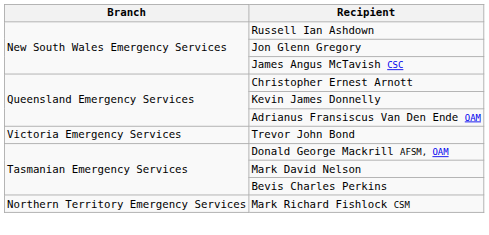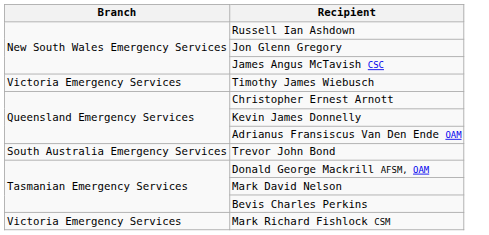+ row: Victoria Emergency Services | Timothy James Wiebusch
Trevor John Bond | Branch: Victoria Emergency Services -> South Australia Emergency Services
Mark Richard Fishlock CSM | Branch: Northern Territory Emergency Services -> Victoria Emergency Services
